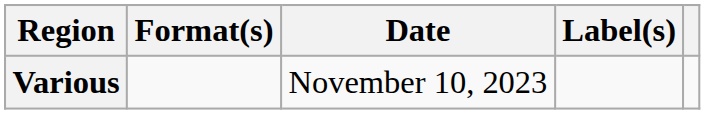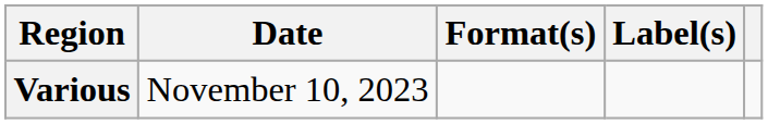columns swapped: Date <-> Format(s)
